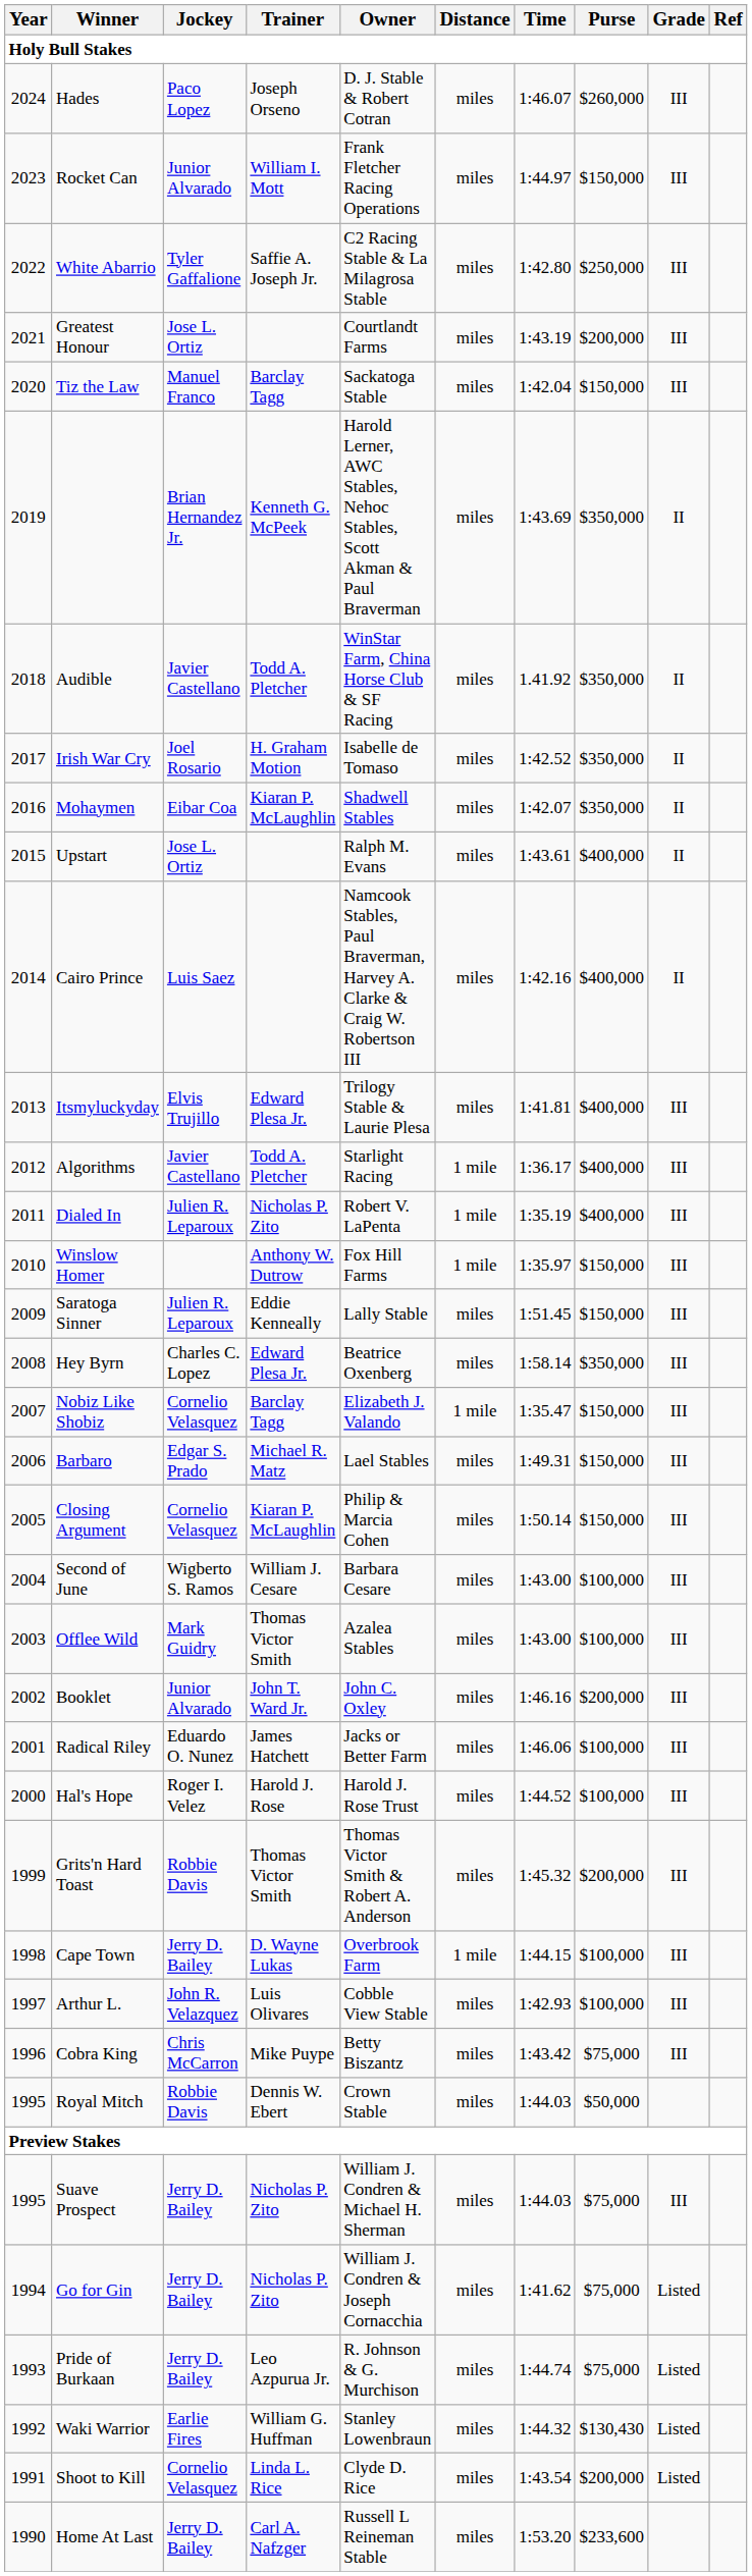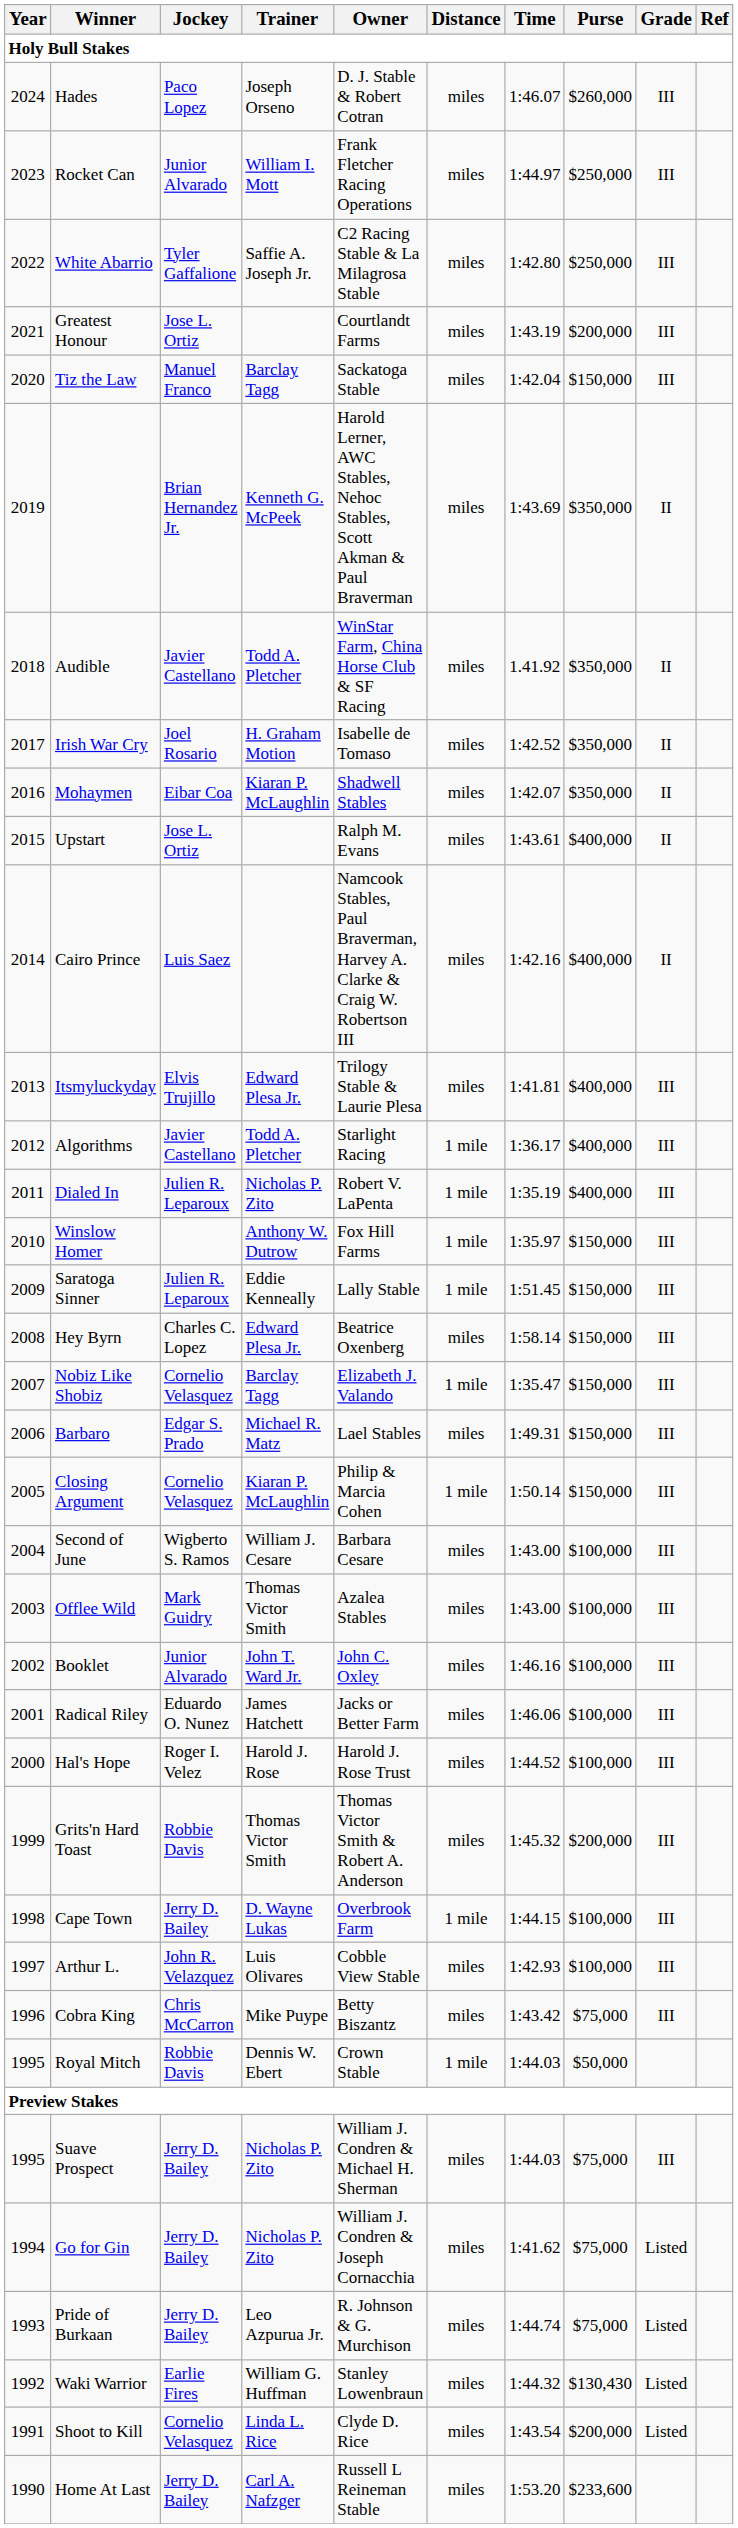Rocket Can | Purse: $150,000 -> $250,000
Saratoga Sinner | Distance: miles -> 1 mile
Hey Byrn | Purse: $350,000 -> $150,000
Closing Argument | Distance: miles -> 1 mile
Booklet | Purse: $200,000 -> $100,000
Royal Mitch | Distance: miles -> 1 mile
